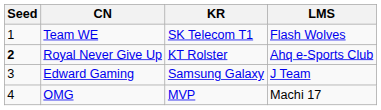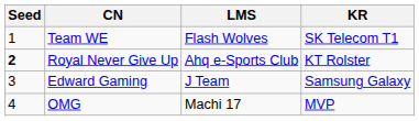columns swapped: KR <-> LMS
